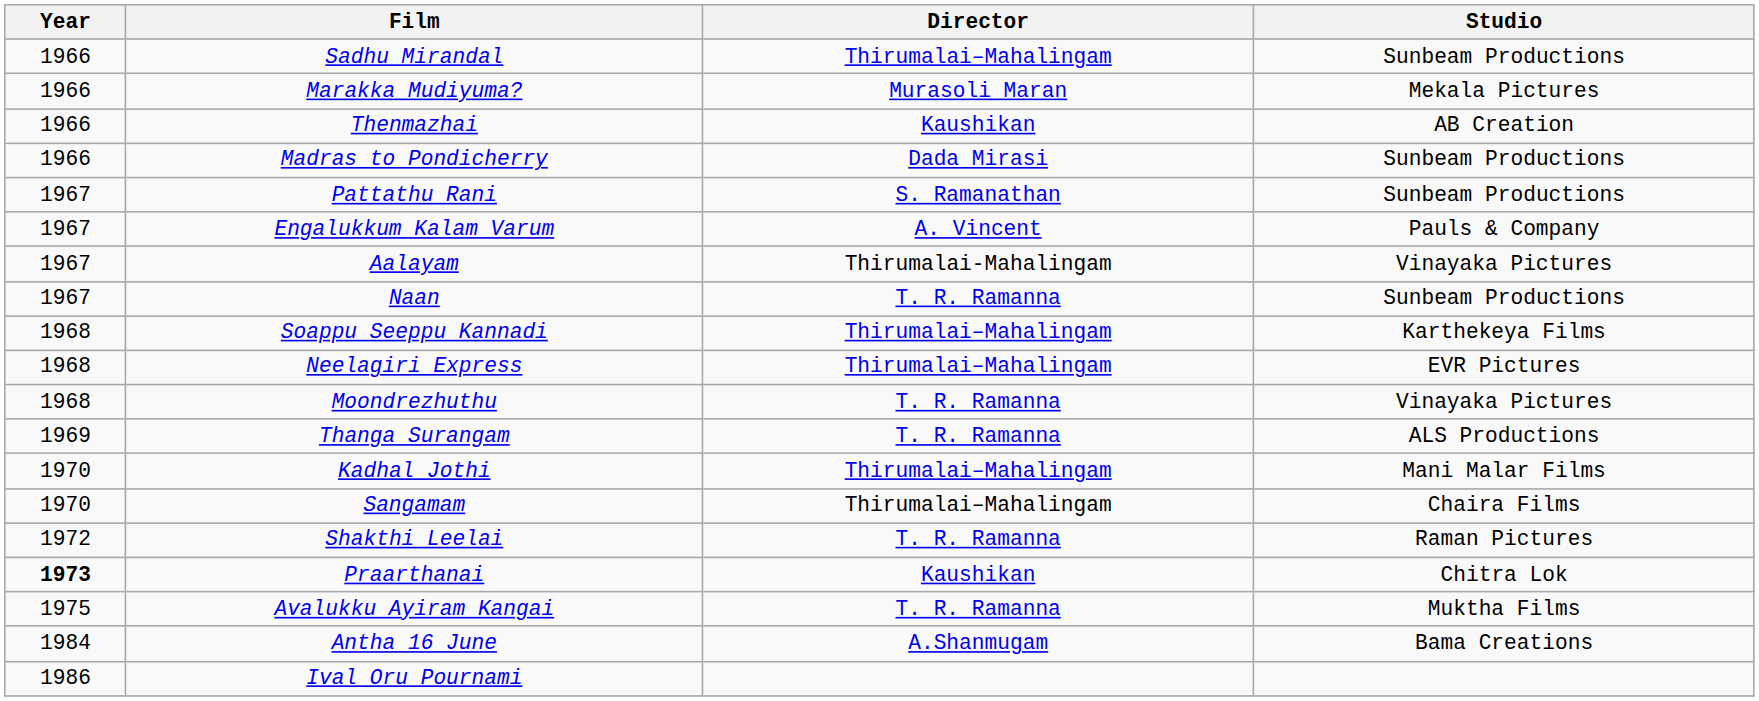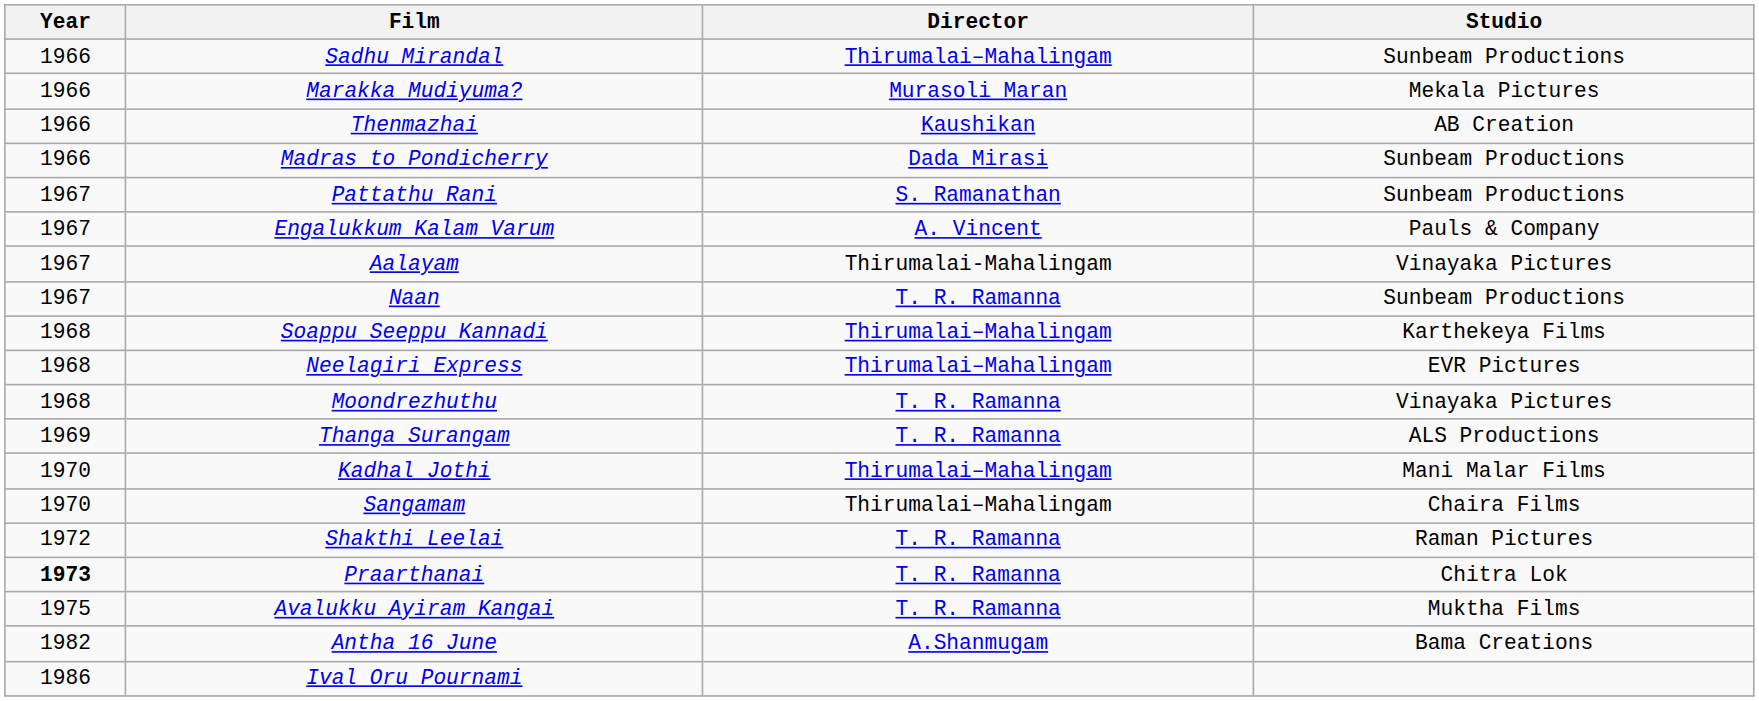Praarthanai | Director: Kaushikan -> T. R. Ramanna
Antha 16 June | Year: 1984 -> 1982
